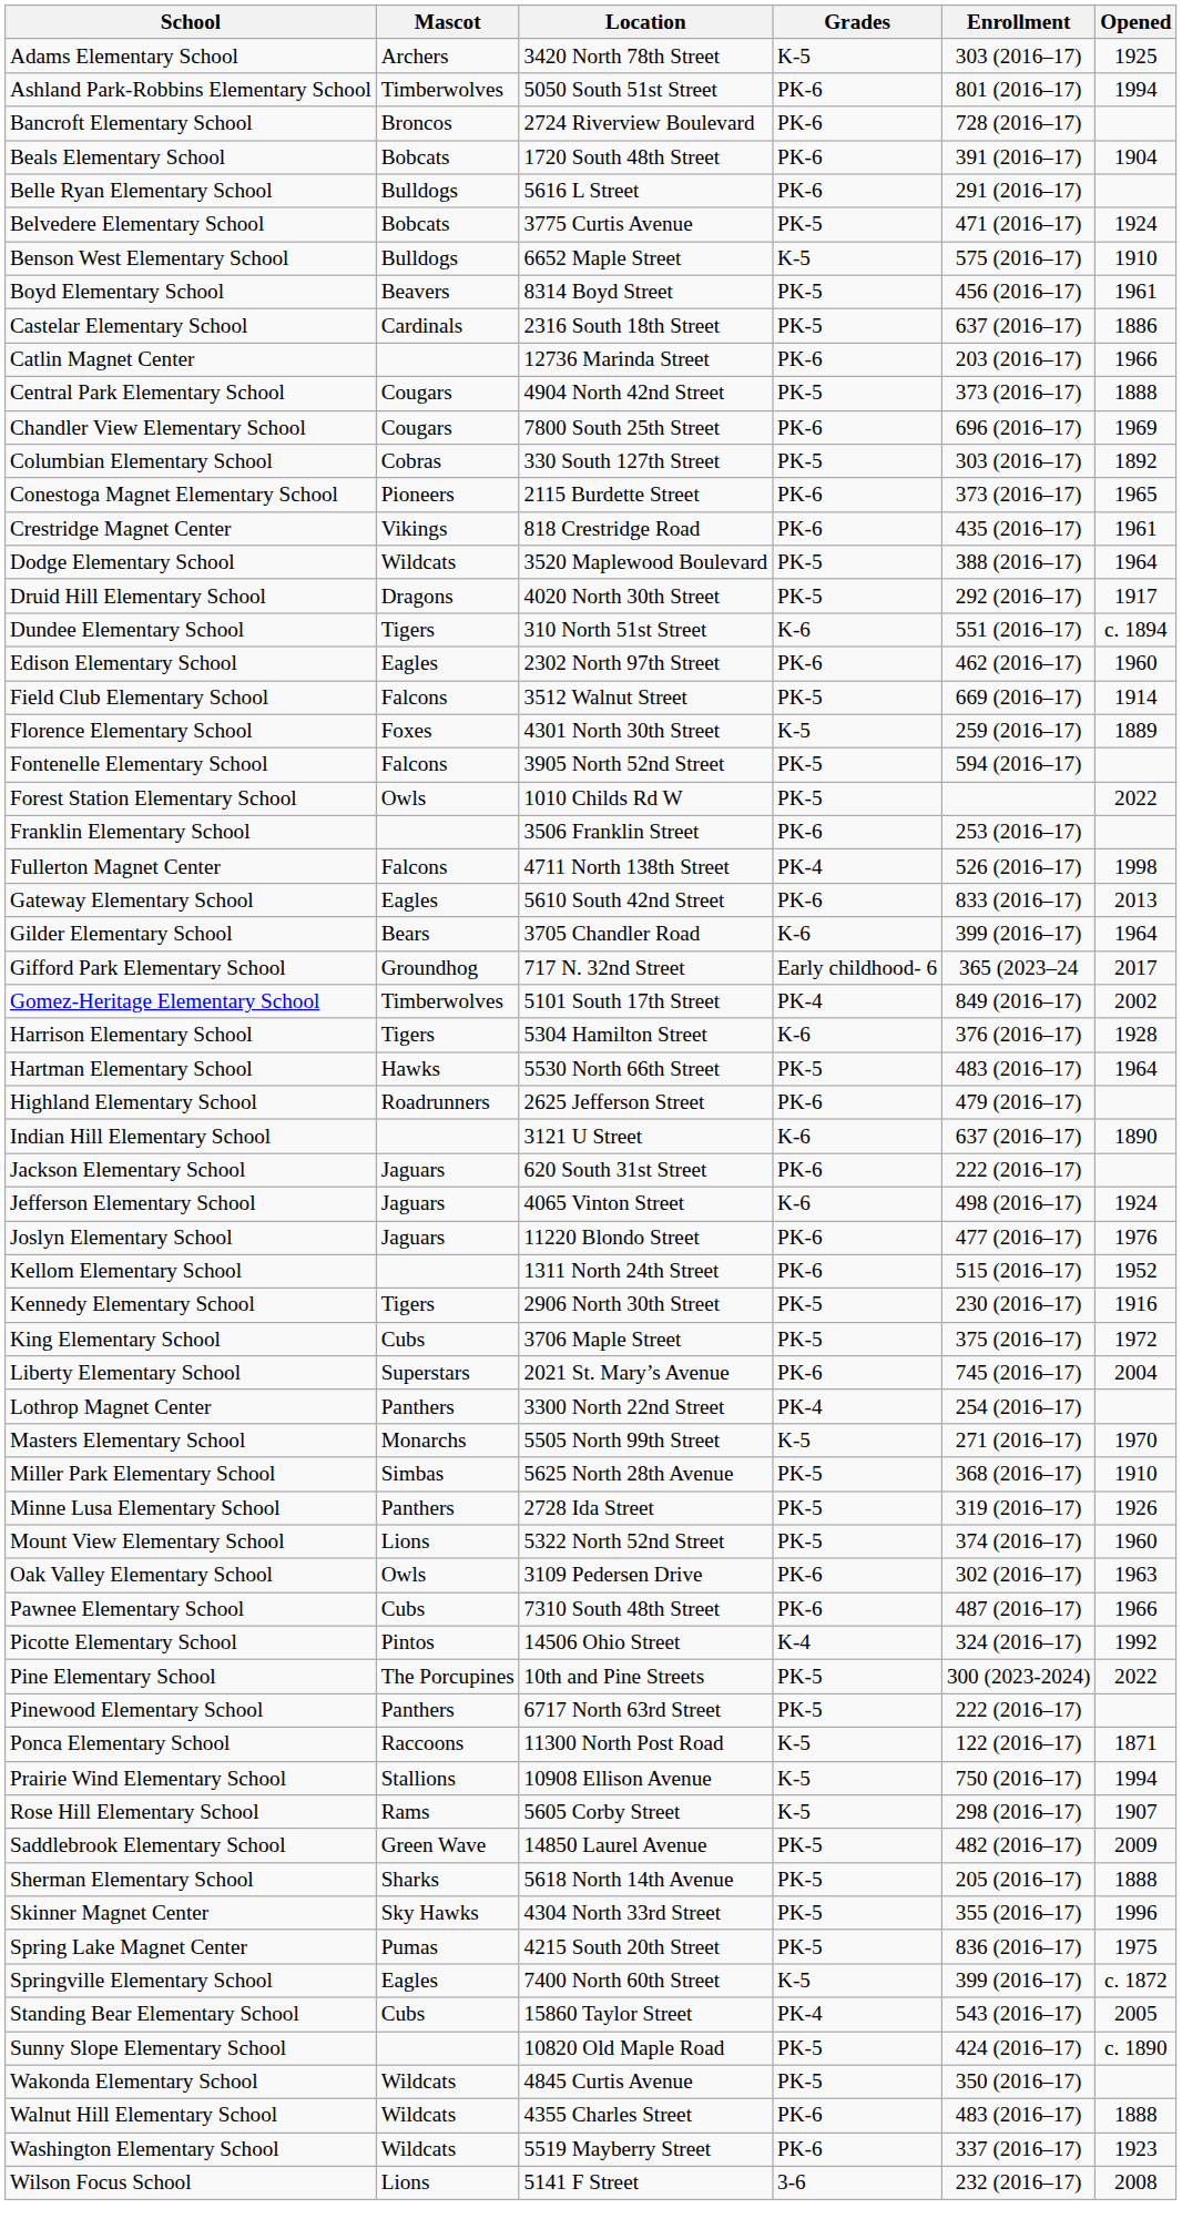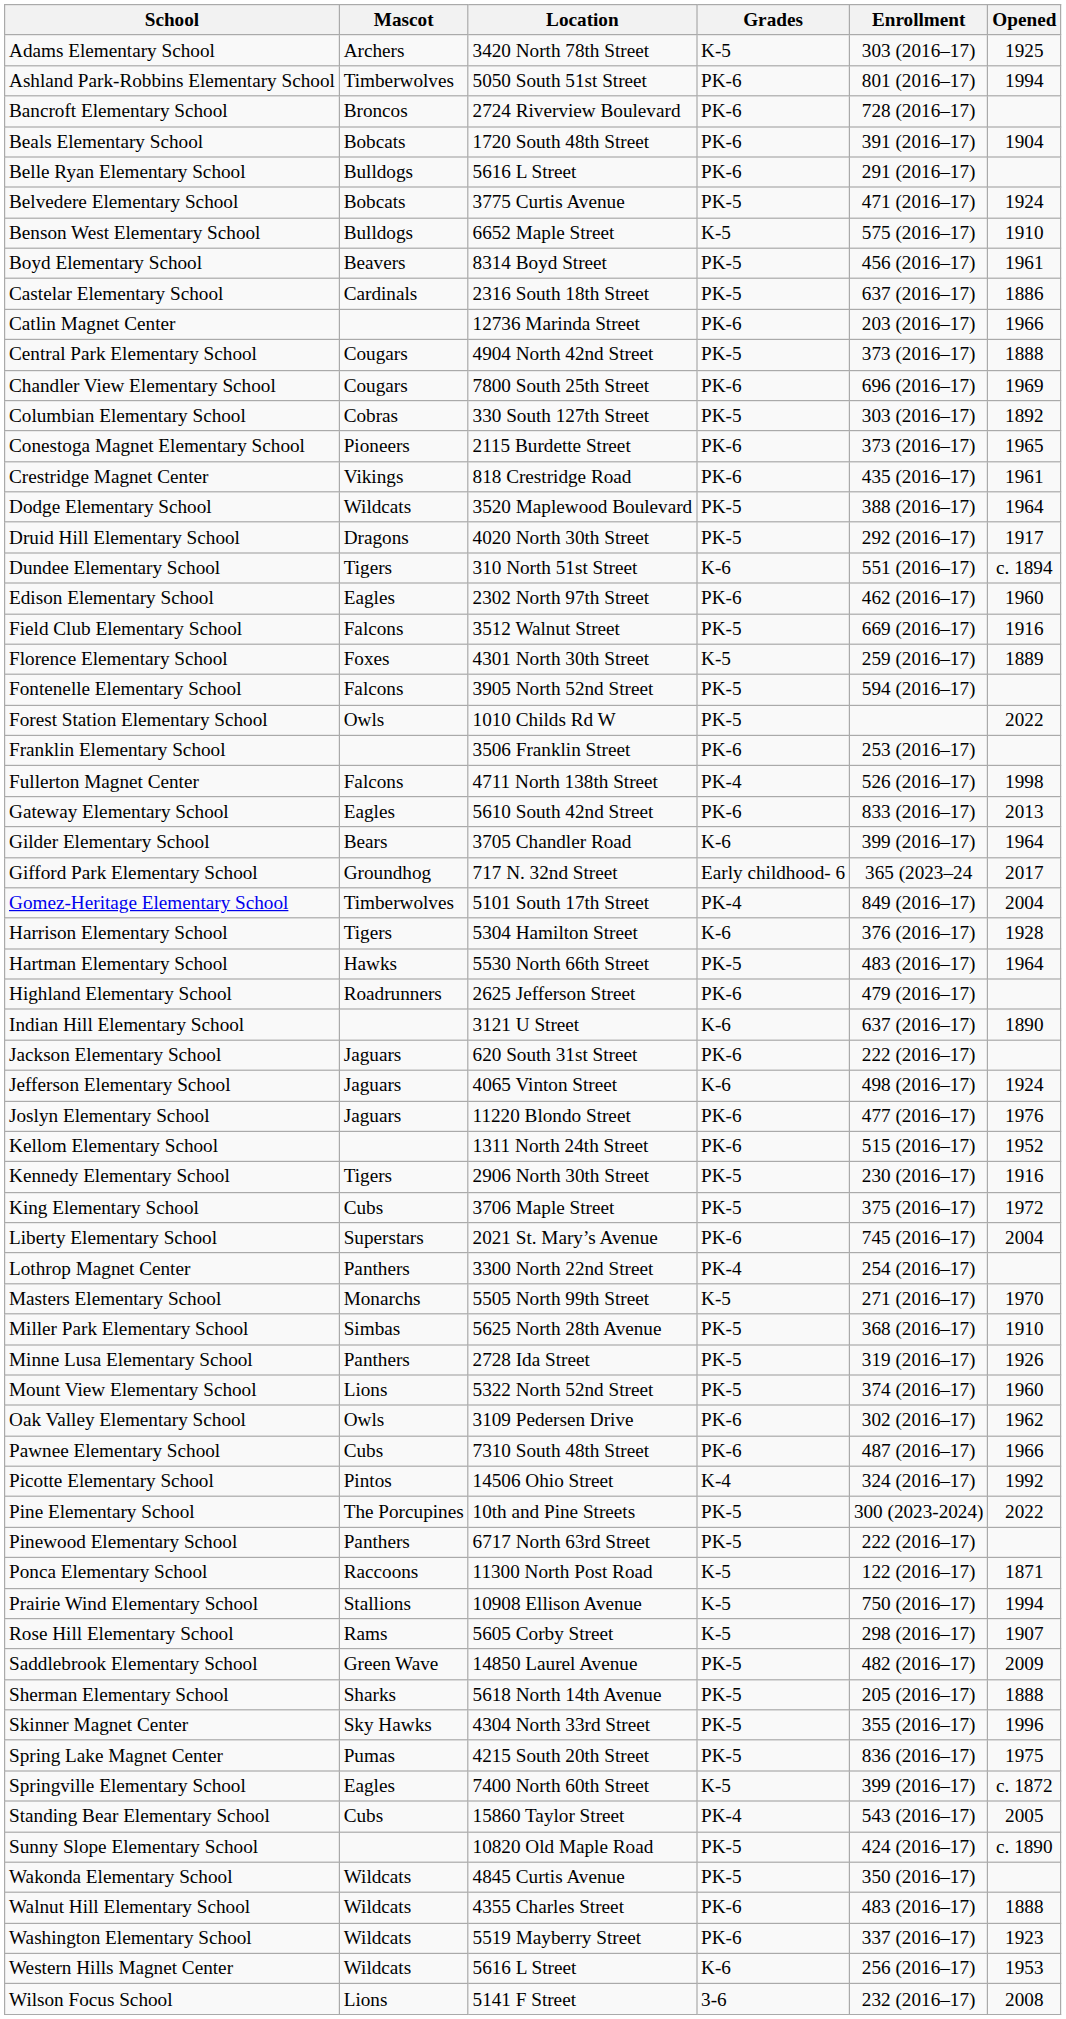Field Club Elementary School | Opened: 1914 -> 1916
Gomez-Heritage Elementary School | Opened: 2002 -> 2004
Oak Valley Elementary School | Opened: 1963 -> 1962
+ row: Western Hills Magnet Center | Wildcats | 5616 L Street | K-6 | 256 (2016–17) | 1953
